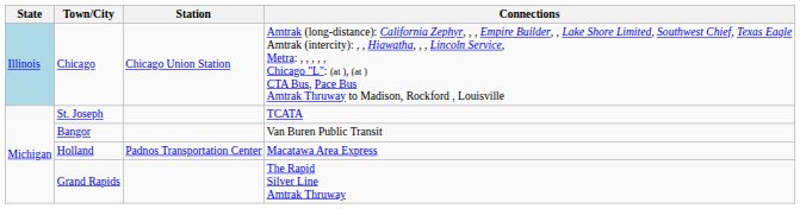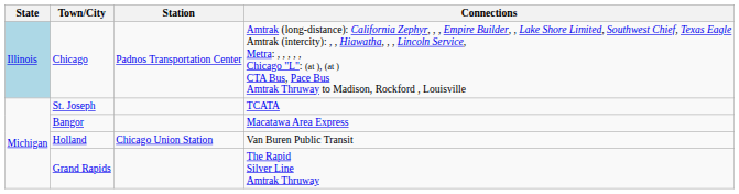Chicago | Station: Chicago Union Station -> Padnos Transportation Center
Bangor | Connections: Van Buren Public Transit -> Macatawa Area Express
Holland | Station: Padnos Transportation Center -> Chicago Union Station
Holland | Connections: Macatawa Area Express -> Van Buren Public Transit
